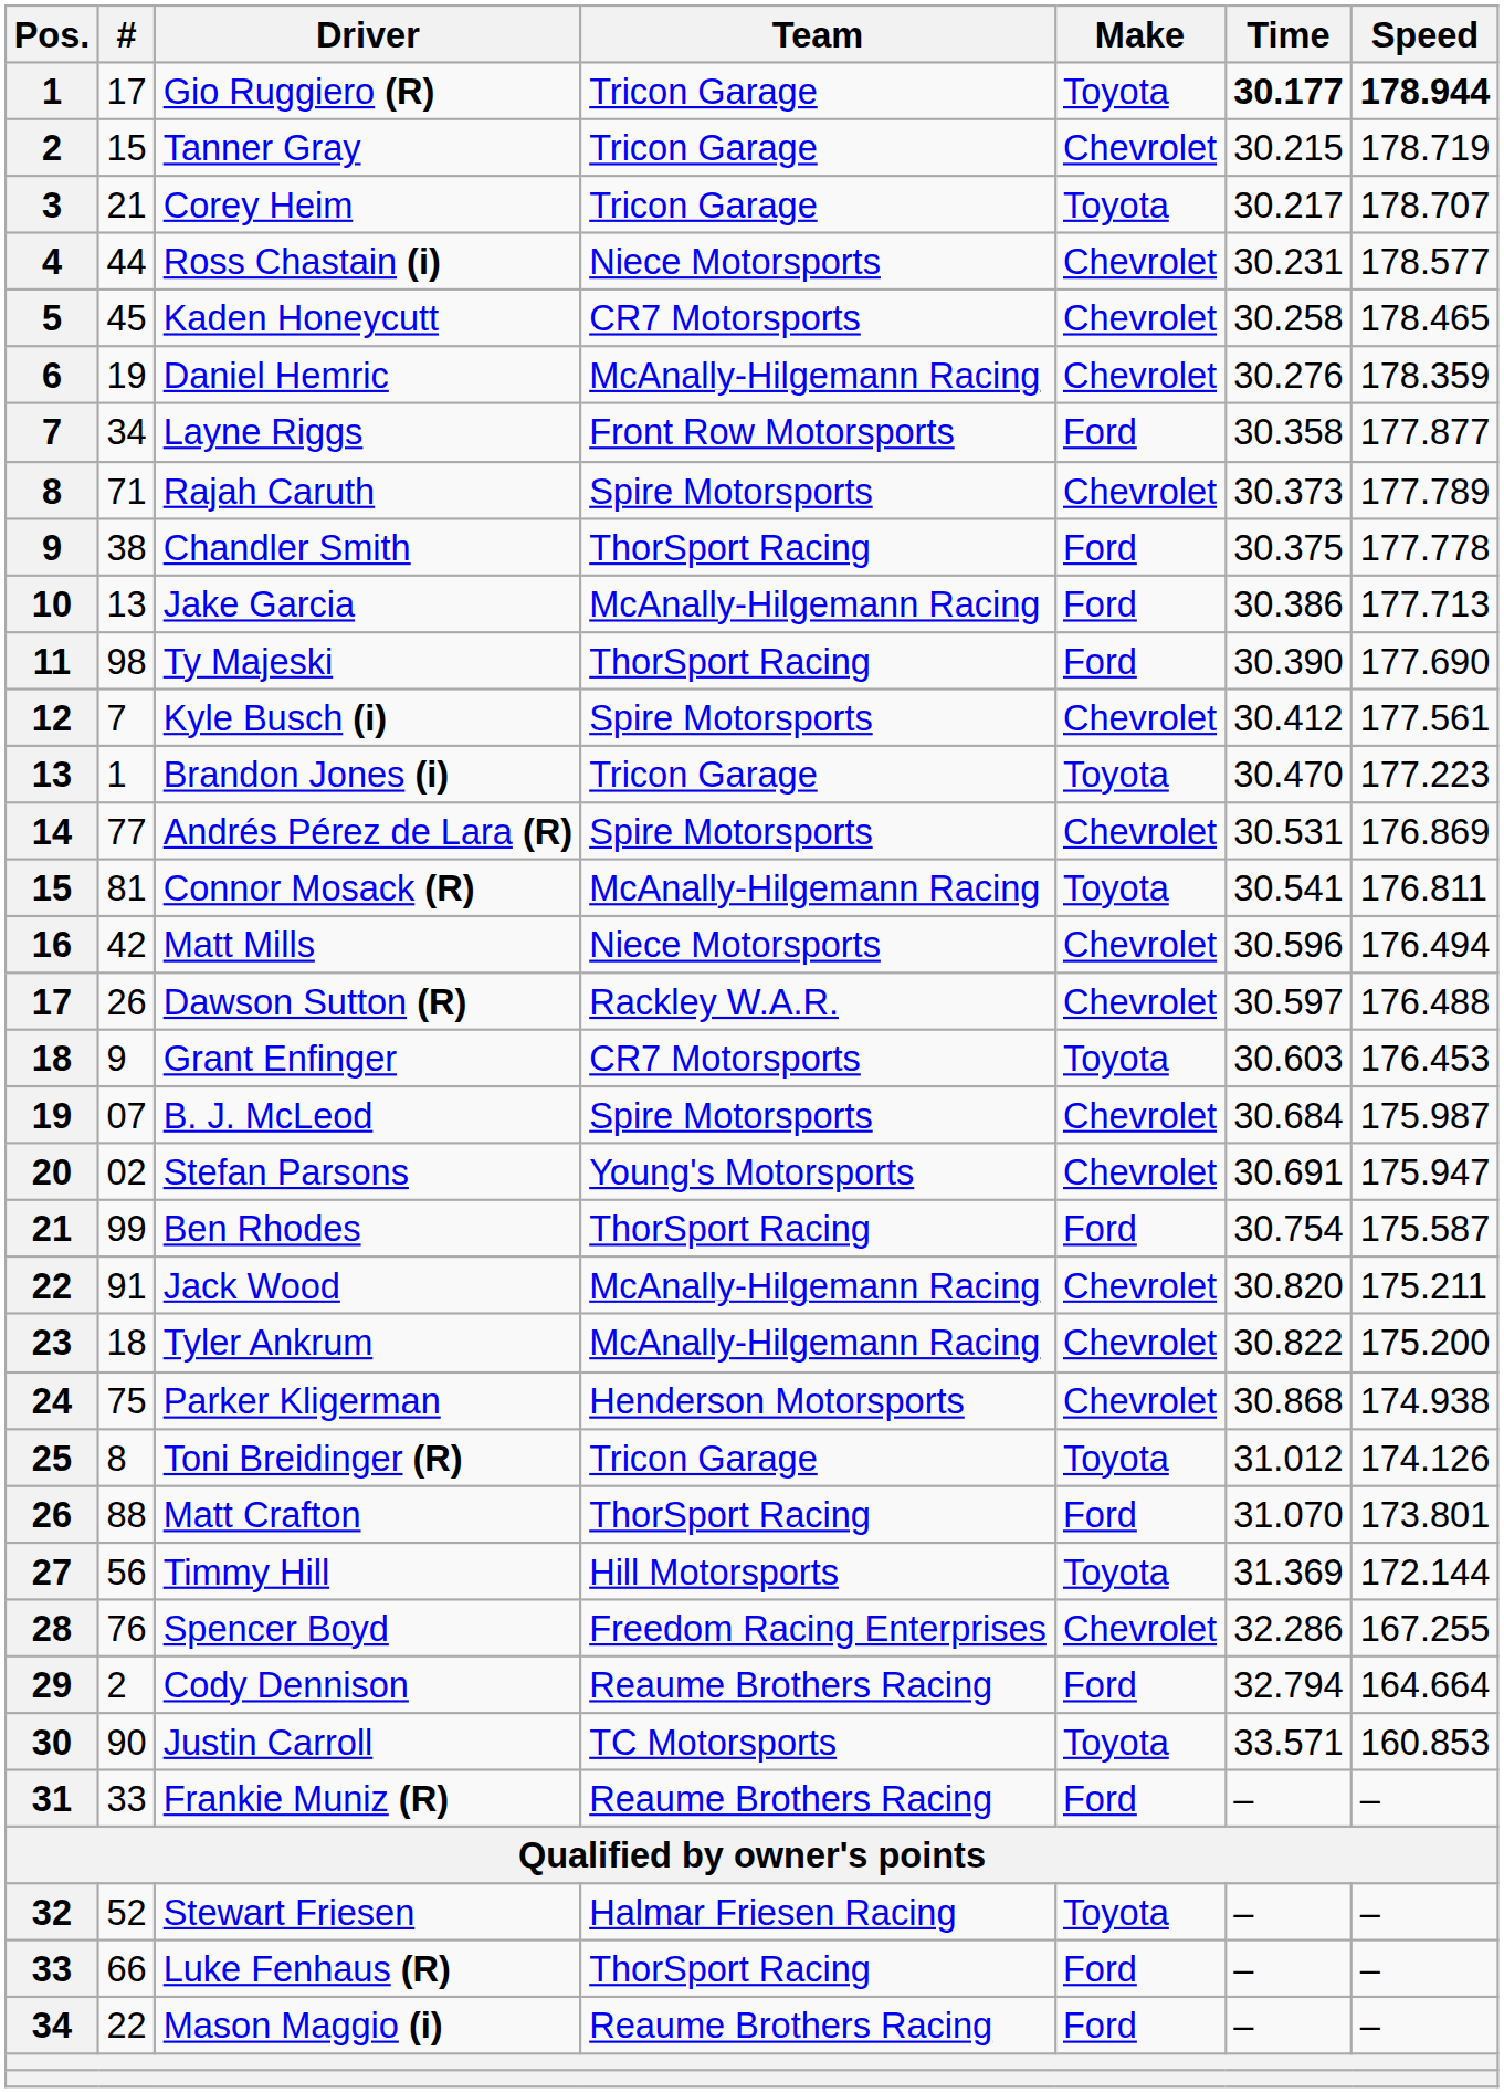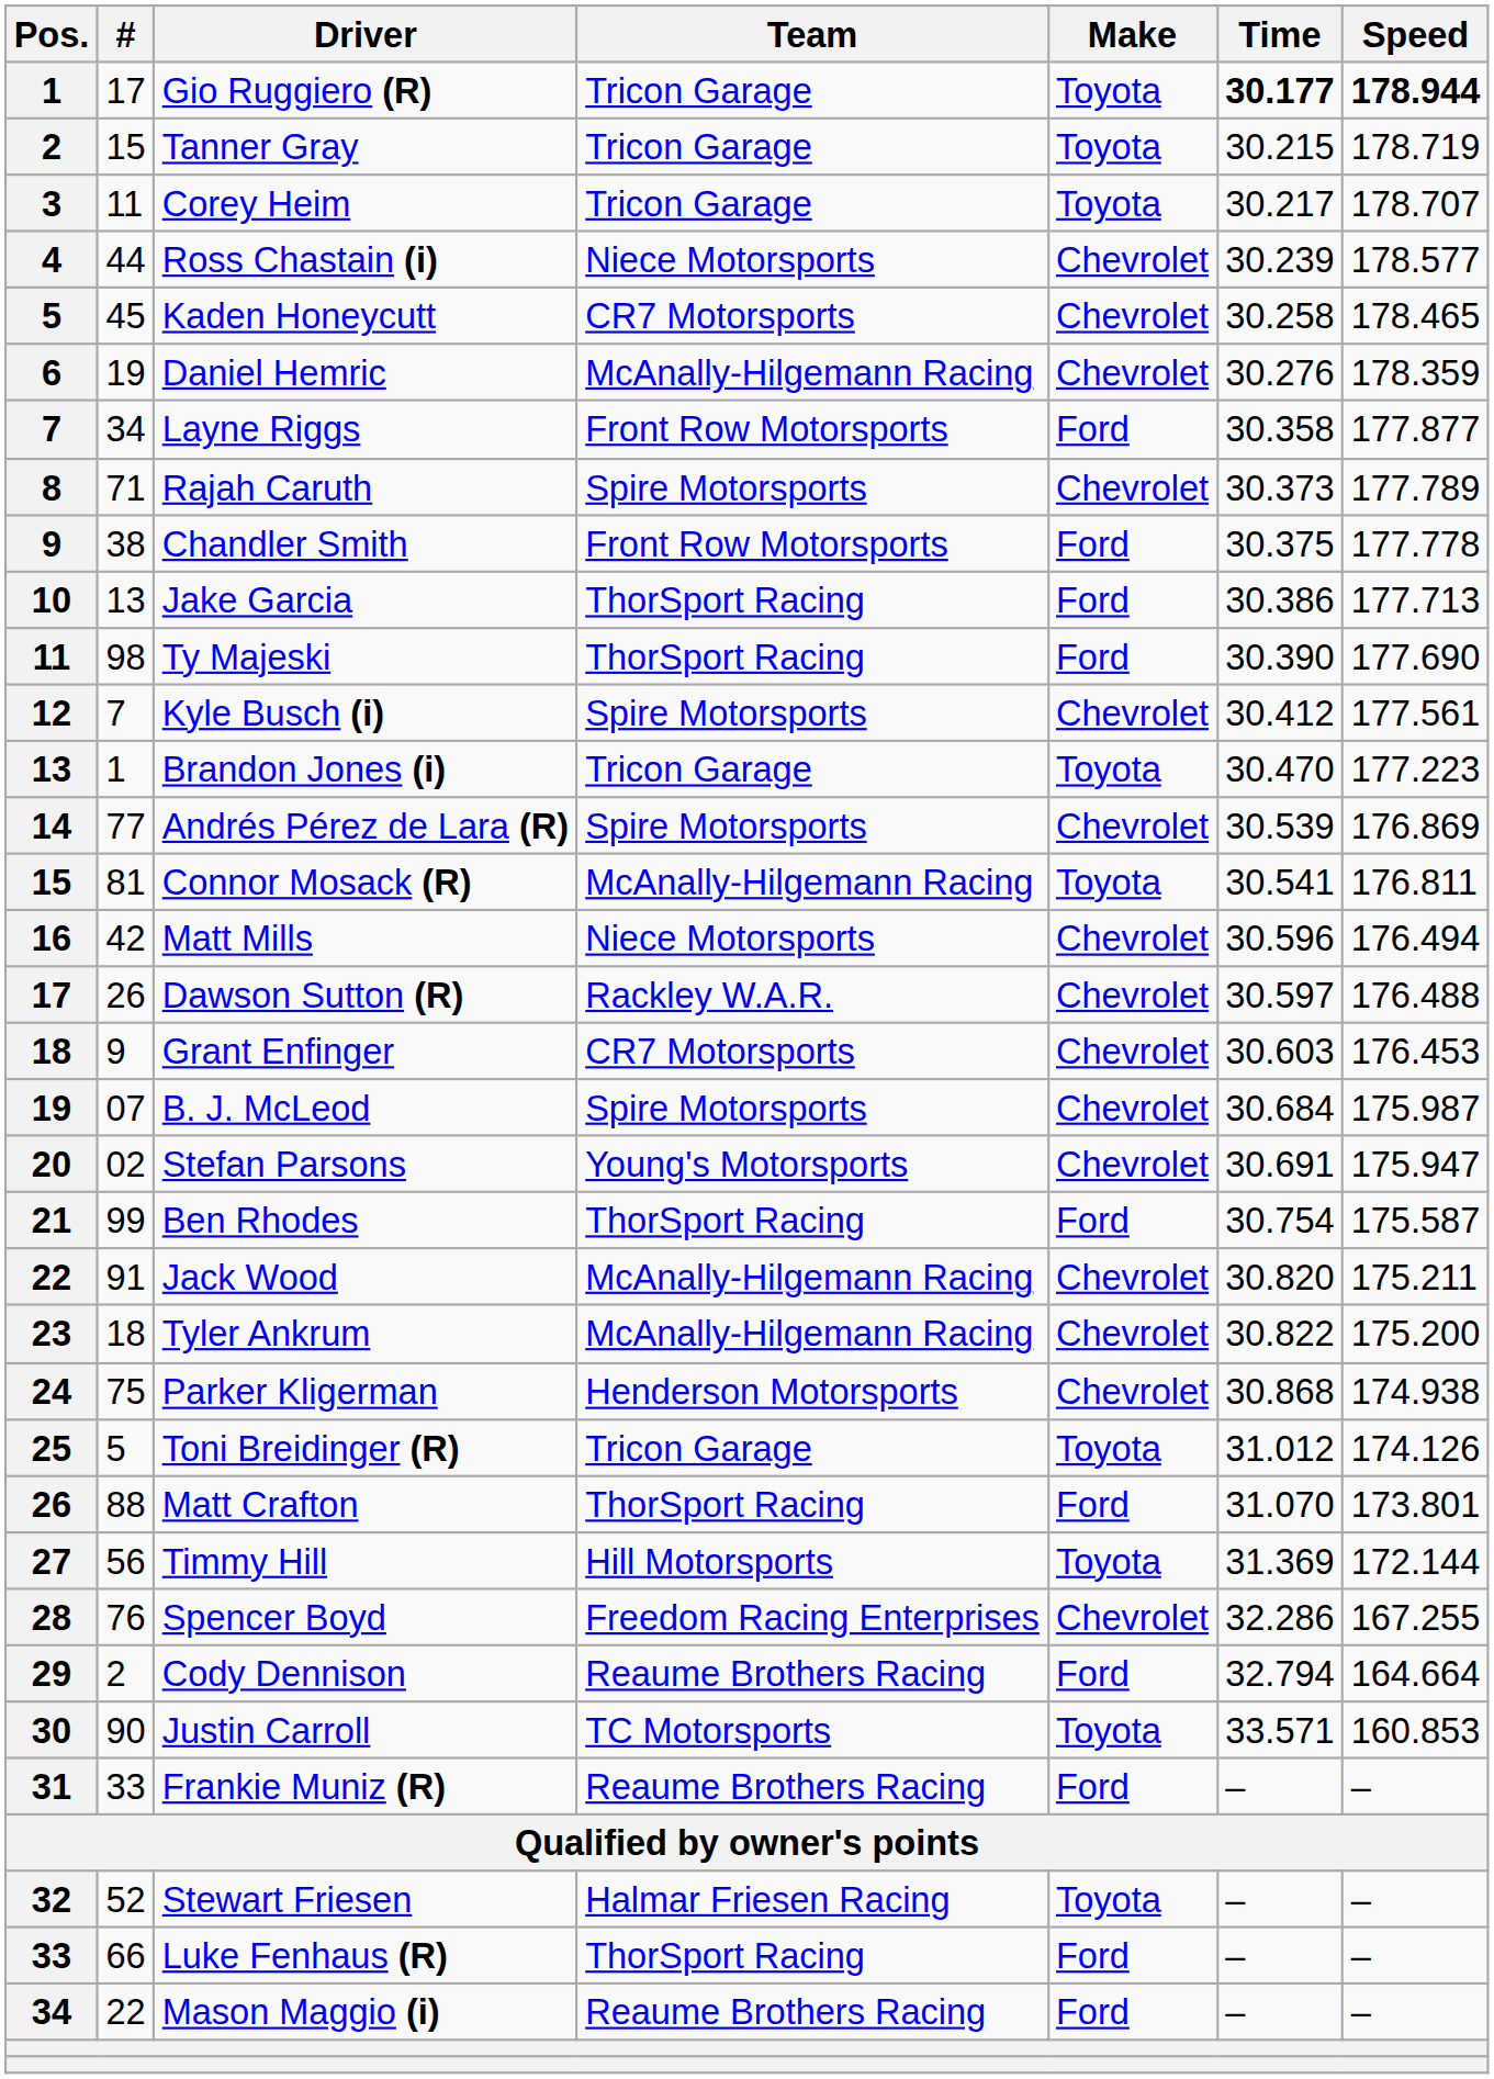Tanner Gray | Make: Chevrolet -> Toyota
Corey Heim | #: 21 -> 11
Ross Chastain (i) | Time: 30.231 -> 30.239
Chandler Smith | Team: ThorSport Racing -> Front Row Motorsports
Jake Garcia | Team: McAnally-Hilgemann Racing -> ThorSport Racing
Andrés Pérez de Lara (R) | Time: 30.531 -> 30.539
Grant Enfinger | Make: Toyota -> Chevrolet
Toni Breidinger (R) | #: 8 -> 5
